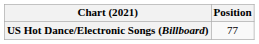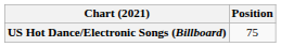US Hot Dance/Electronic Songs (Billboard) | Position: 77 -> 75
